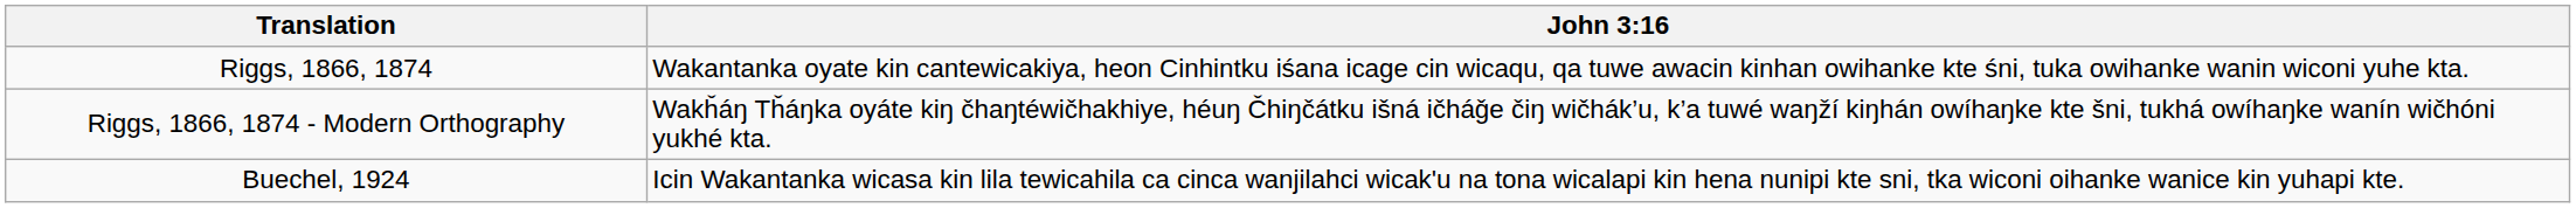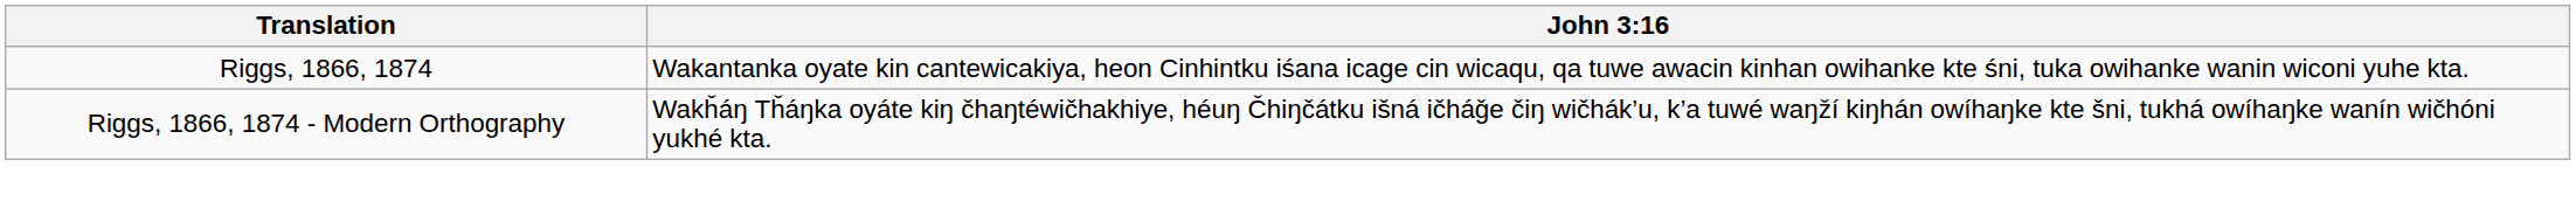- row: Buechel, 1924 | Icin Wakantanka wicasa kin lila tewicahila ca cinca wanjilahci wicak'u na tona wicalapi kin hena nunipi kte sni, tka wiconi oihanke wanice kin yuhapi kte.
